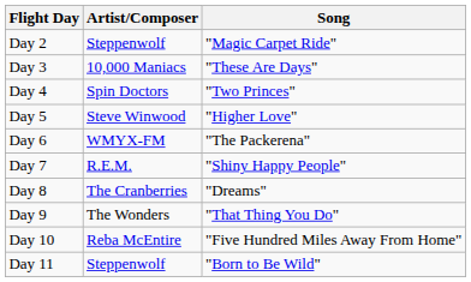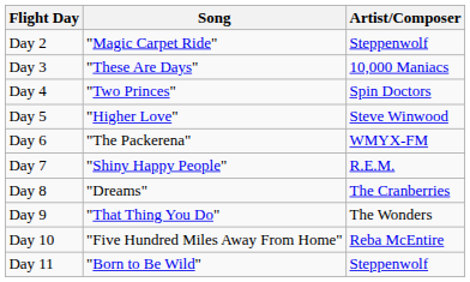columns swapped: Song <-> Artist/Composer
